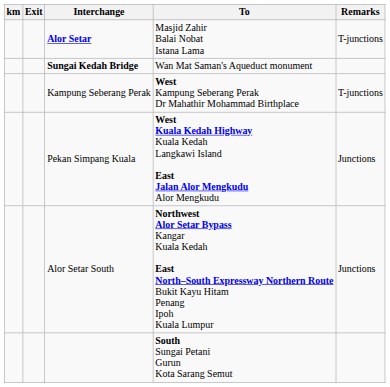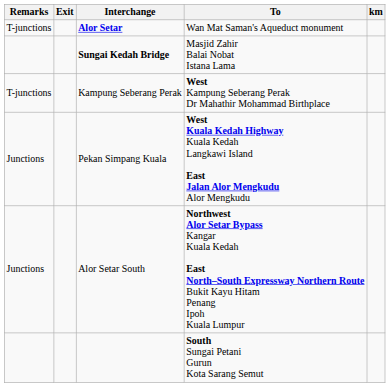columns swapped: km <-> Remarks
Alor Setar | To: Masjid Zahir Balai Nobat Istana Lama -> Wan Mat Saman's Aqueduct monument
Sungai Kedah Bridge | To: Wan Mat Saman's Aqueduct monument -> Masjid Zahir Balai Nobat Istana Lama
